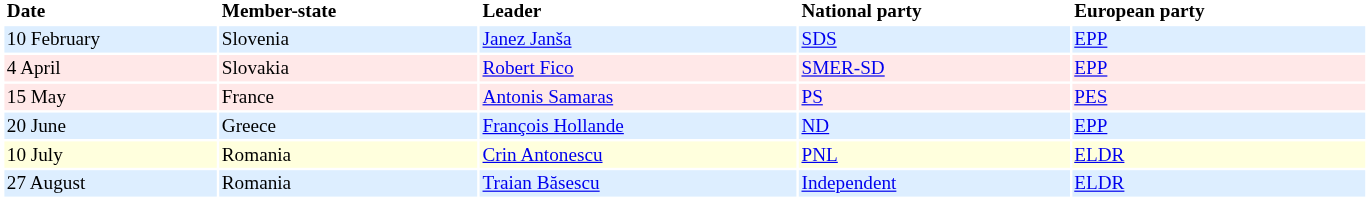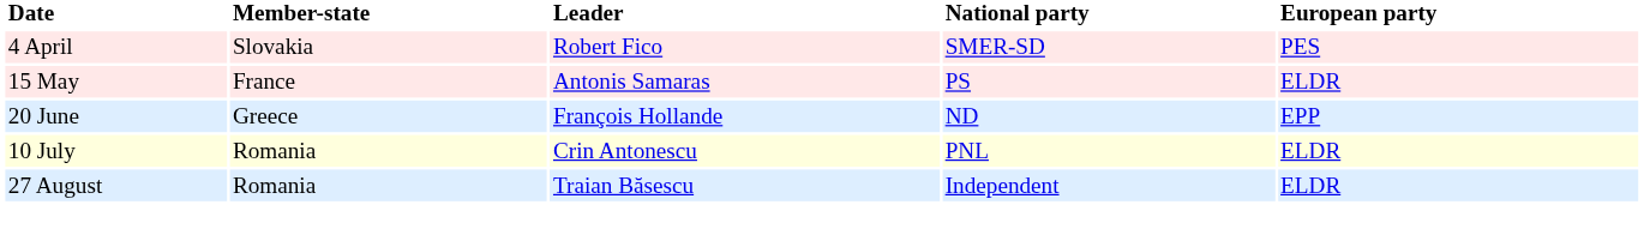- row: 10 February | Slovenia | Janez Janša | SDS | EPP
4 April | European party: EPP -> PES
15 May | European party: PES -> ELDR
